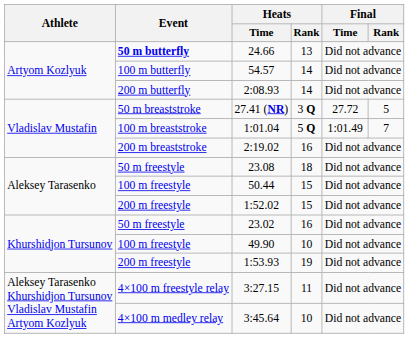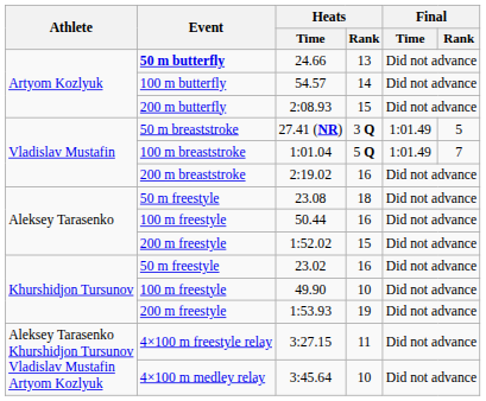2:08.93 | Heats / Rank: 14 -> 15
27.41 (NR) | Final / Time: 27.72 -> 1:01.49
50.44 | Heats / Rank: 15 -> 16
